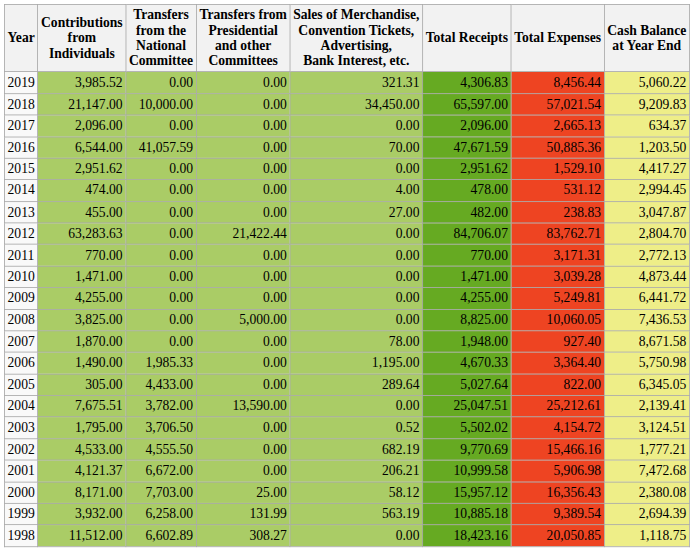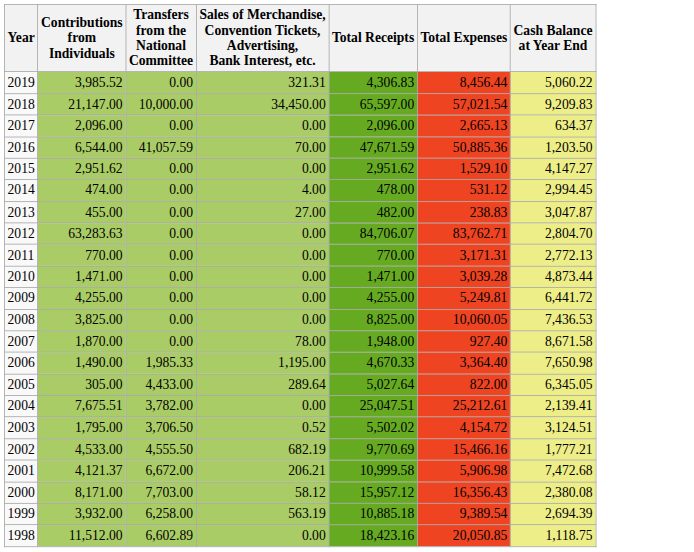- column: Transfers from Presidential and other Committees | 0.00 | 0.00 | 0.00 | 0.00 | 0.00 | 0.00 | 0.00 | 21,422.44 | 0.00 | 0.00 | 0.00 | 5,000.00 | 0.00 | 0.00 | 0.00 | 13,590.00 | 0.00 | 0.00 | 0.00 | 25.00 | 131.99 | 308.27
2015 | Cash Balance at Year End: 4,417.27 -> 4,147.27
2006 | Cash Balance at Year End: 5,750.98 -> 7,650.98
